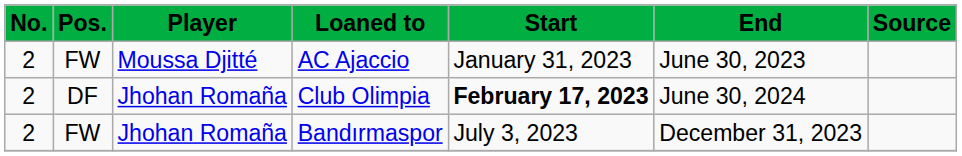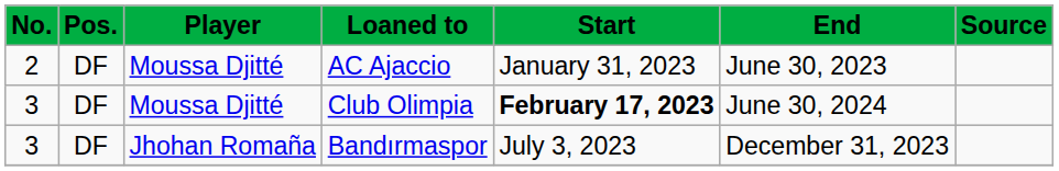AC Ajaccio | Pos.: FW -> DF
Club Olimpia | No.: 2 -> 3
Club Olimpia | Player: Jhohan Romaña -> Moussa Djitté
Bandırmaspor | No.: 2 -> 3
Bandırmaspor | Pos.: FW -> DF
